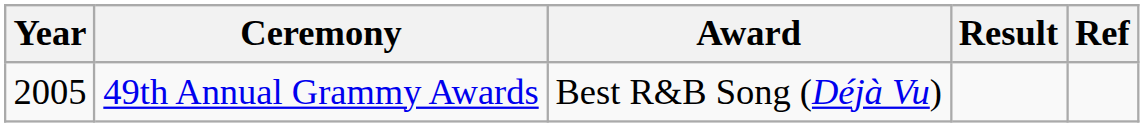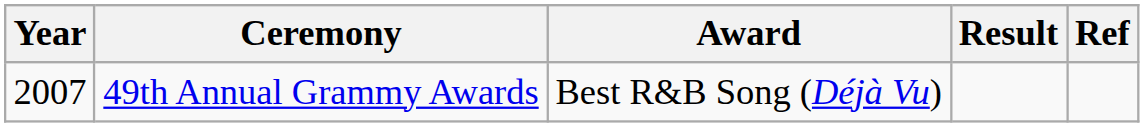49th Annual Grammy Awards | Year: 2005 -> 2007
